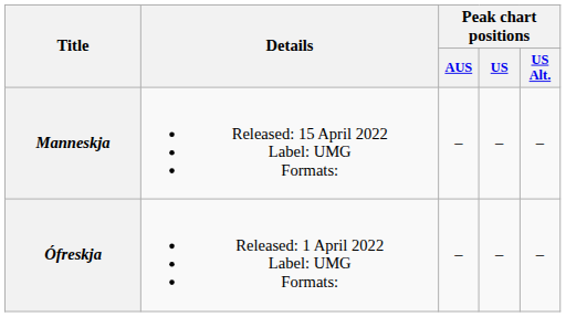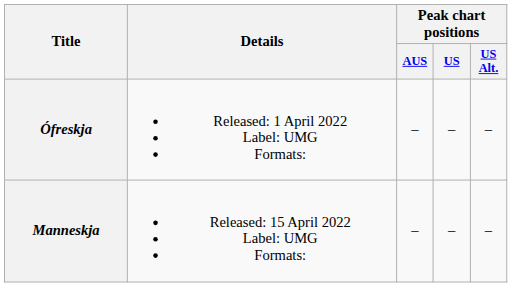rows swapped: Ófreskja <-> Manneskja
